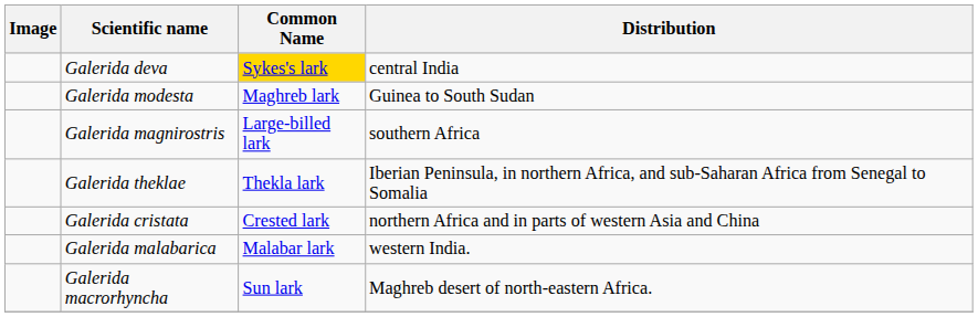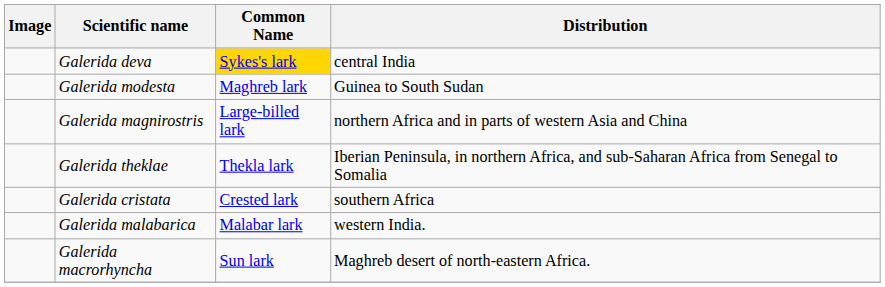Galerida magnirostris | Distribution: southern Africa -> northern Africa and in parts of western Asia and China
Galerida cristata | Distribution: northern Africa and in parts of western Asia and China -> southern Africa
